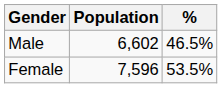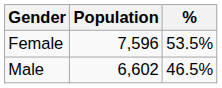rows swapped: Female <-> Male
